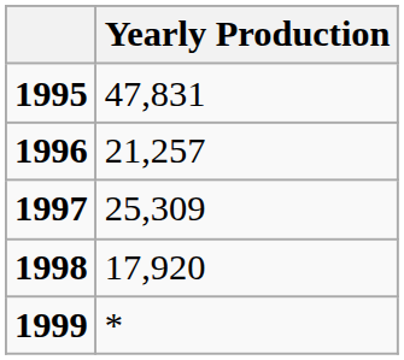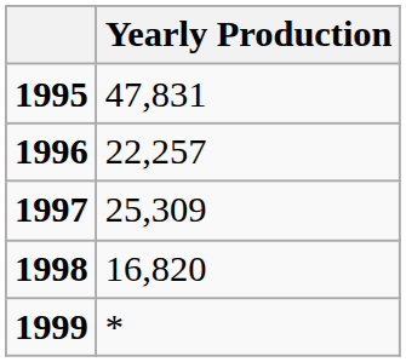1996 | Yearly Production: 21,257 -> 22,257
1998 | Yearly Production: 17,920 -> 16,820
